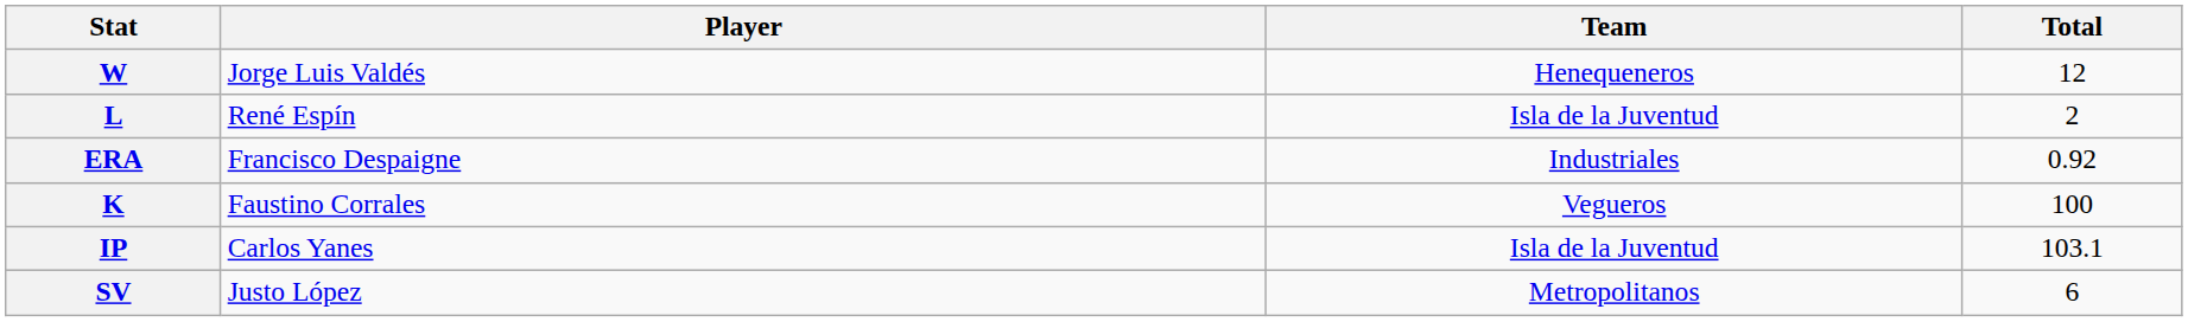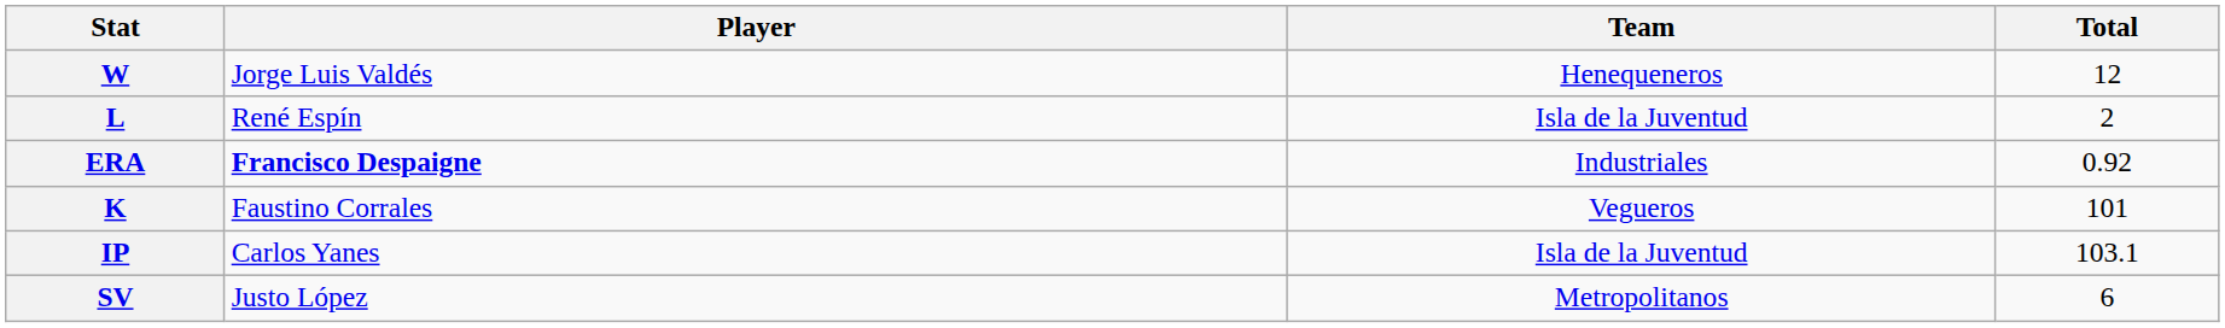ERA | Player: normal -> bold
K | Total: 100 -> 101
